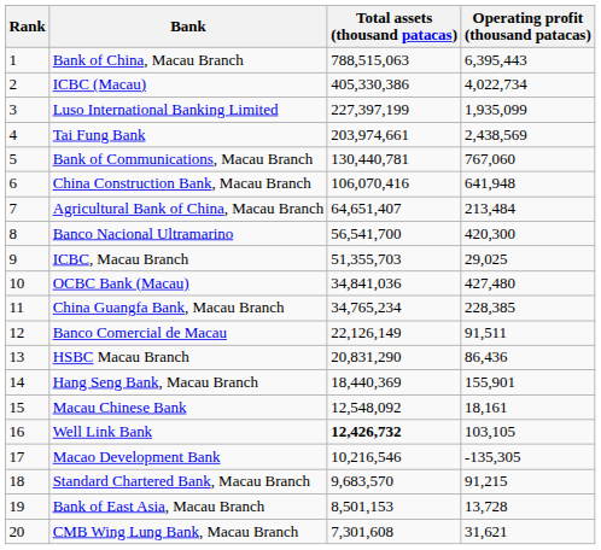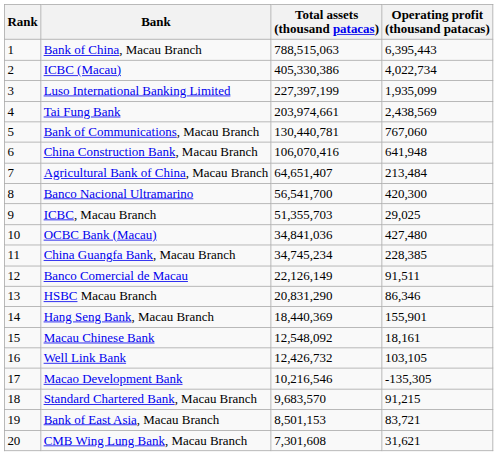China Guangfa Bank, Macau Branch | Total assets (thousand patacas): 34,765,234 -> 34,745,234
HSBC Macau Branch | Operating profit (thousand patacas): 86,436 -> 86,346
Well Link Bank | Total assets (thousand patacas): bold -> normal
Bank of East Asia, Macau Branch | Operating profit (thousand patacas): 13,728 -> 83,721
